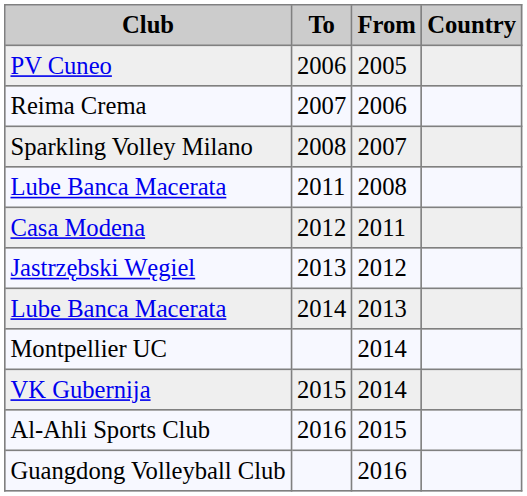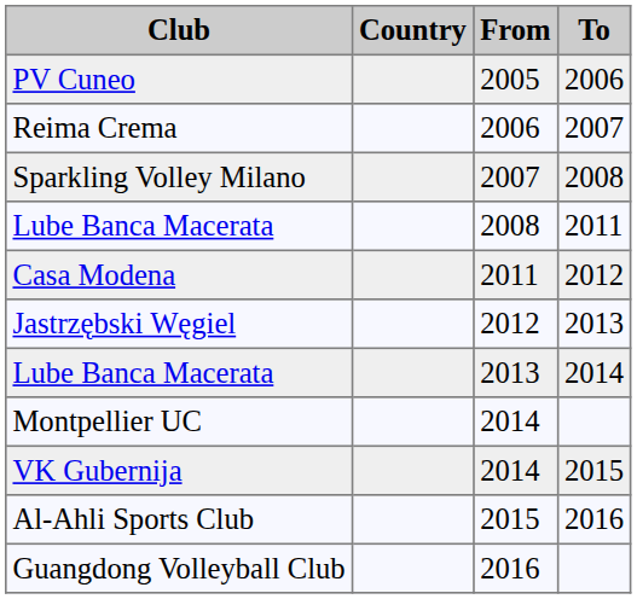columns swapped: Country <-> To
